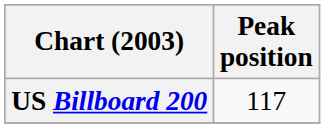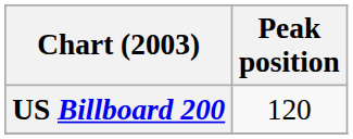US Billboard 200 | Peak position: 117 -> 120
